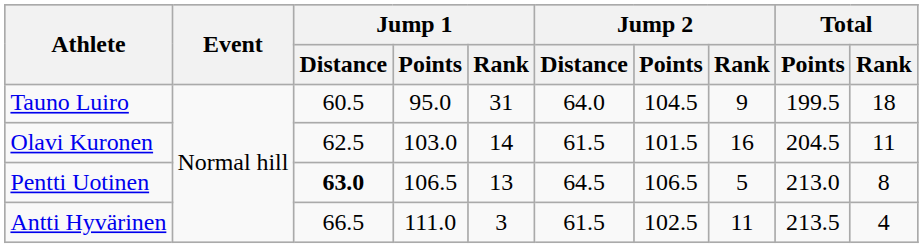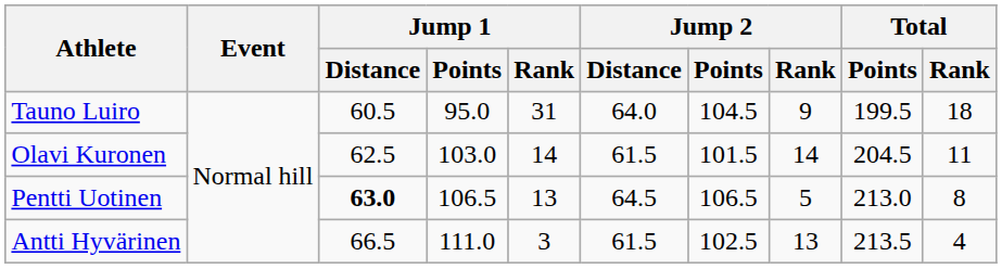Olavi Kuronen | Jump 2 / Rank: 16 -> 14
Antti Hyvärinen | Jump 2 / Rank: 11 -> 13
